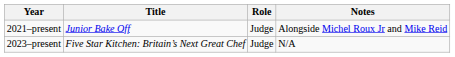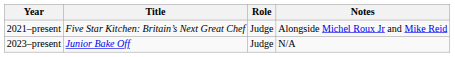2021–present | Title: Junior Bake Off -> Five Star Kitchen: Britain’s Next Great Chef
2023–present | Title: Five Star Kitchen: Britain’s Next Great Chef -> Junior Bake Off
